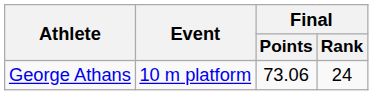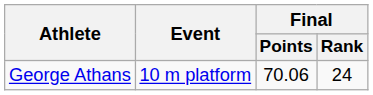George Athans | Final / Points: 73.06 -> 70.06
